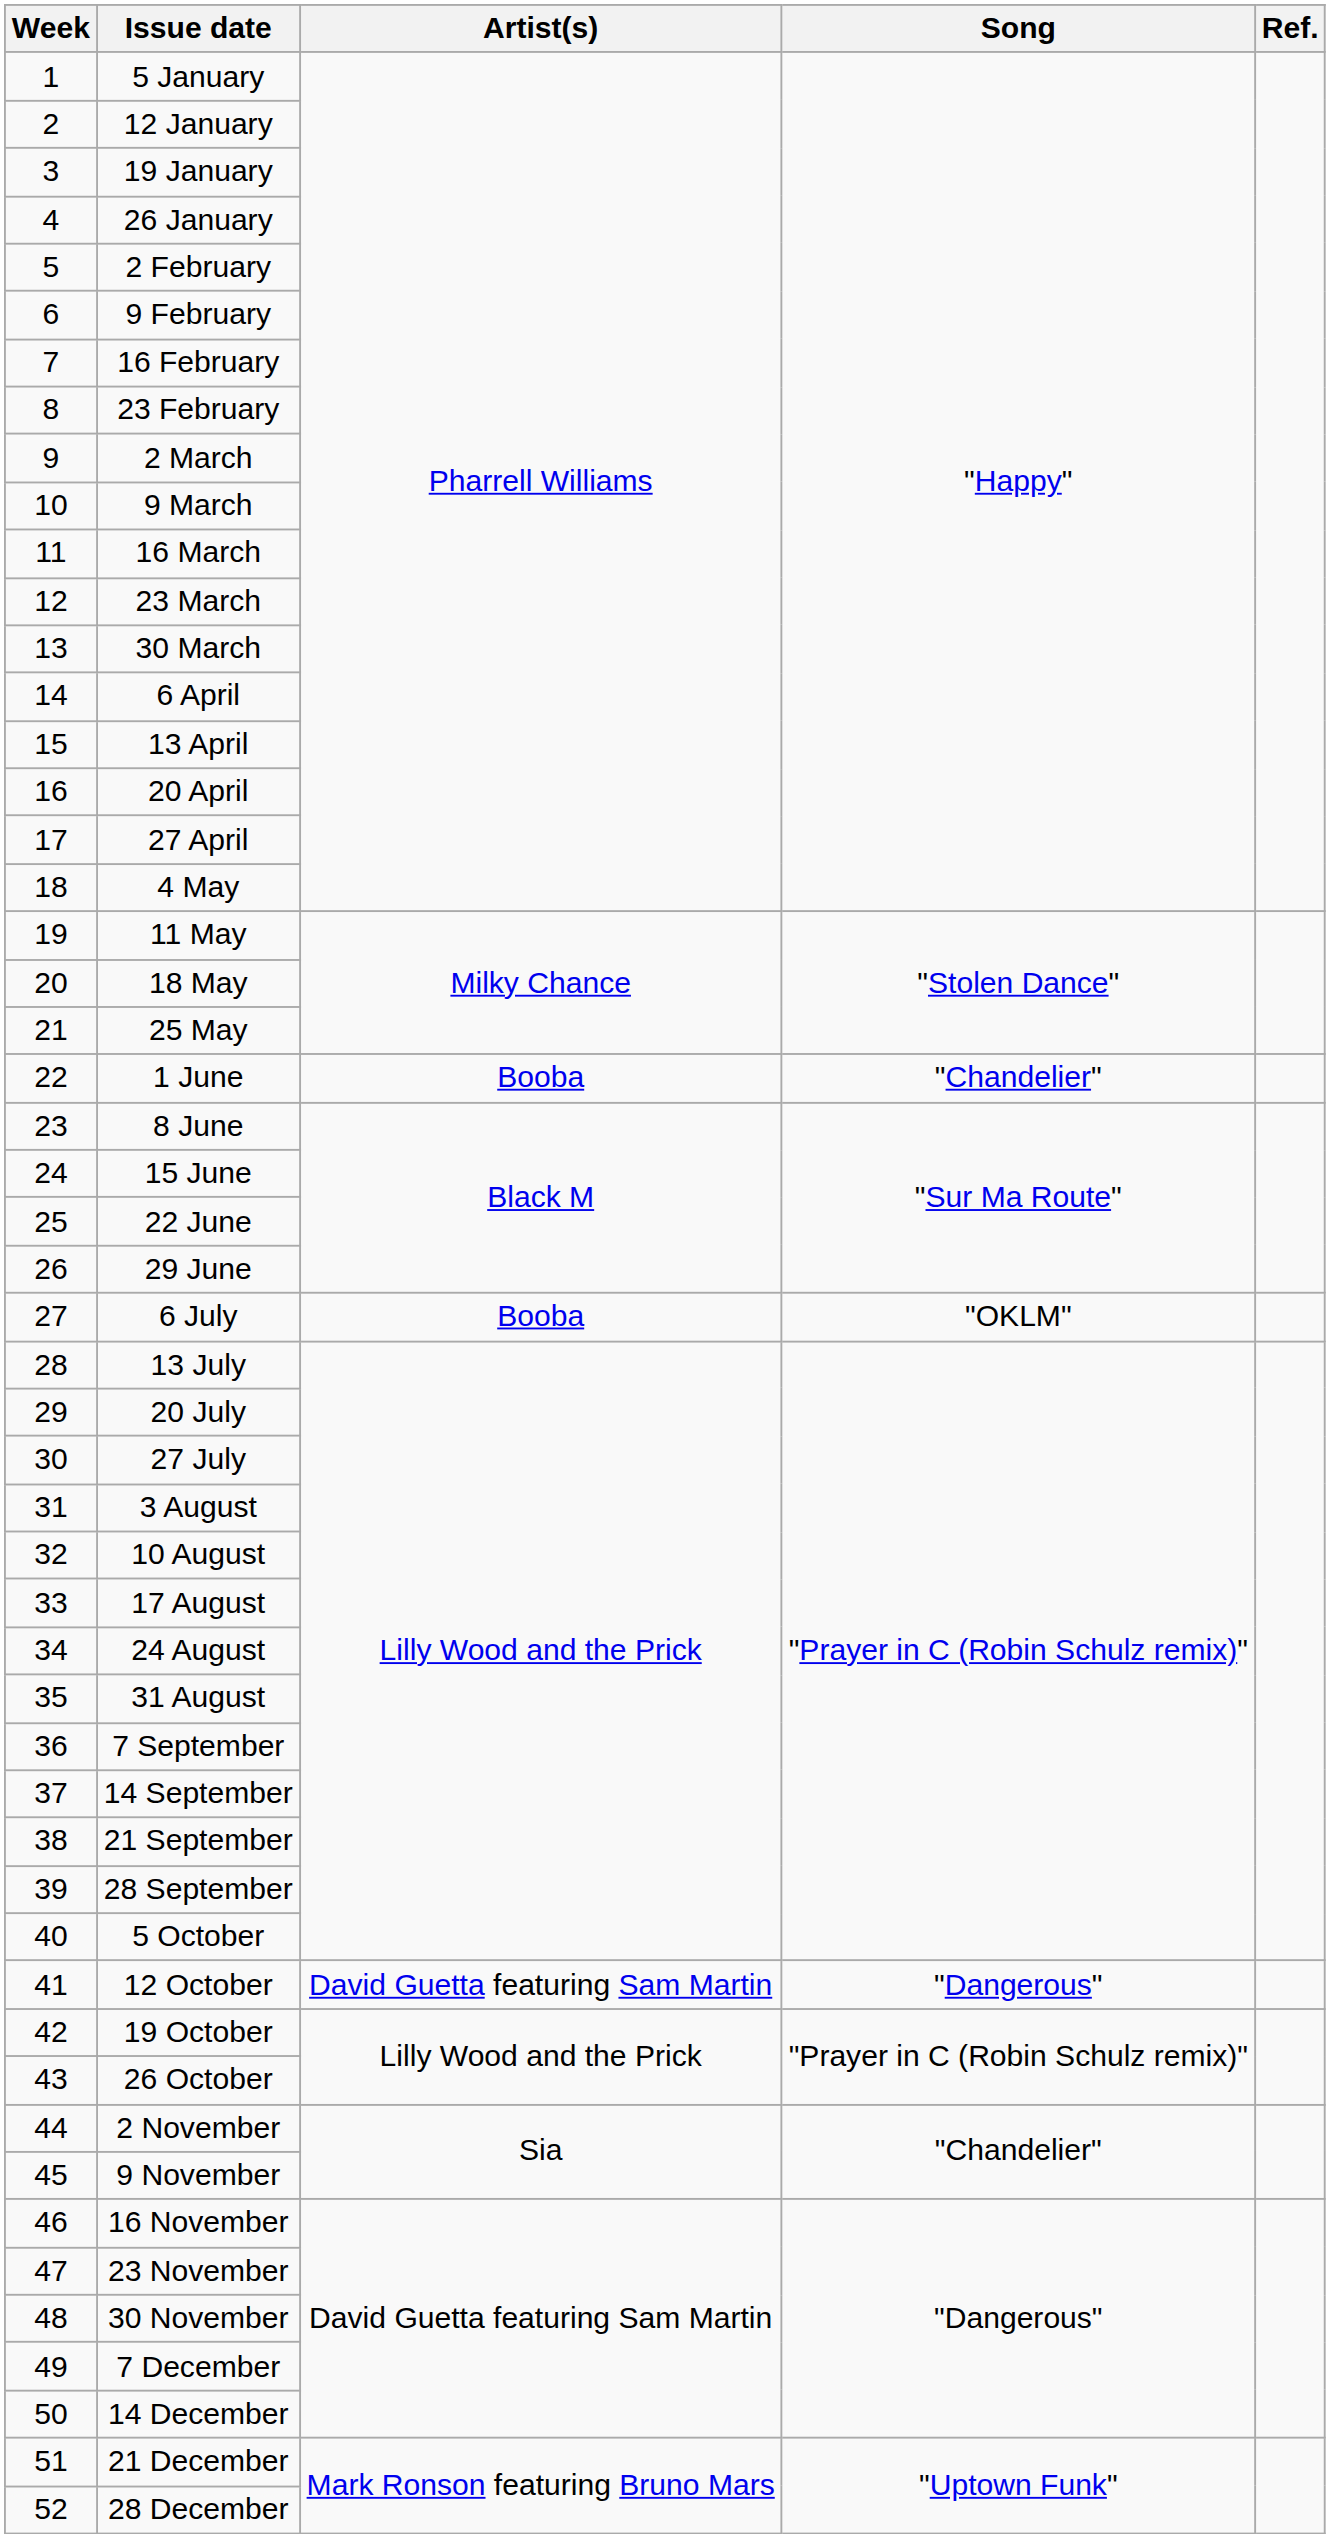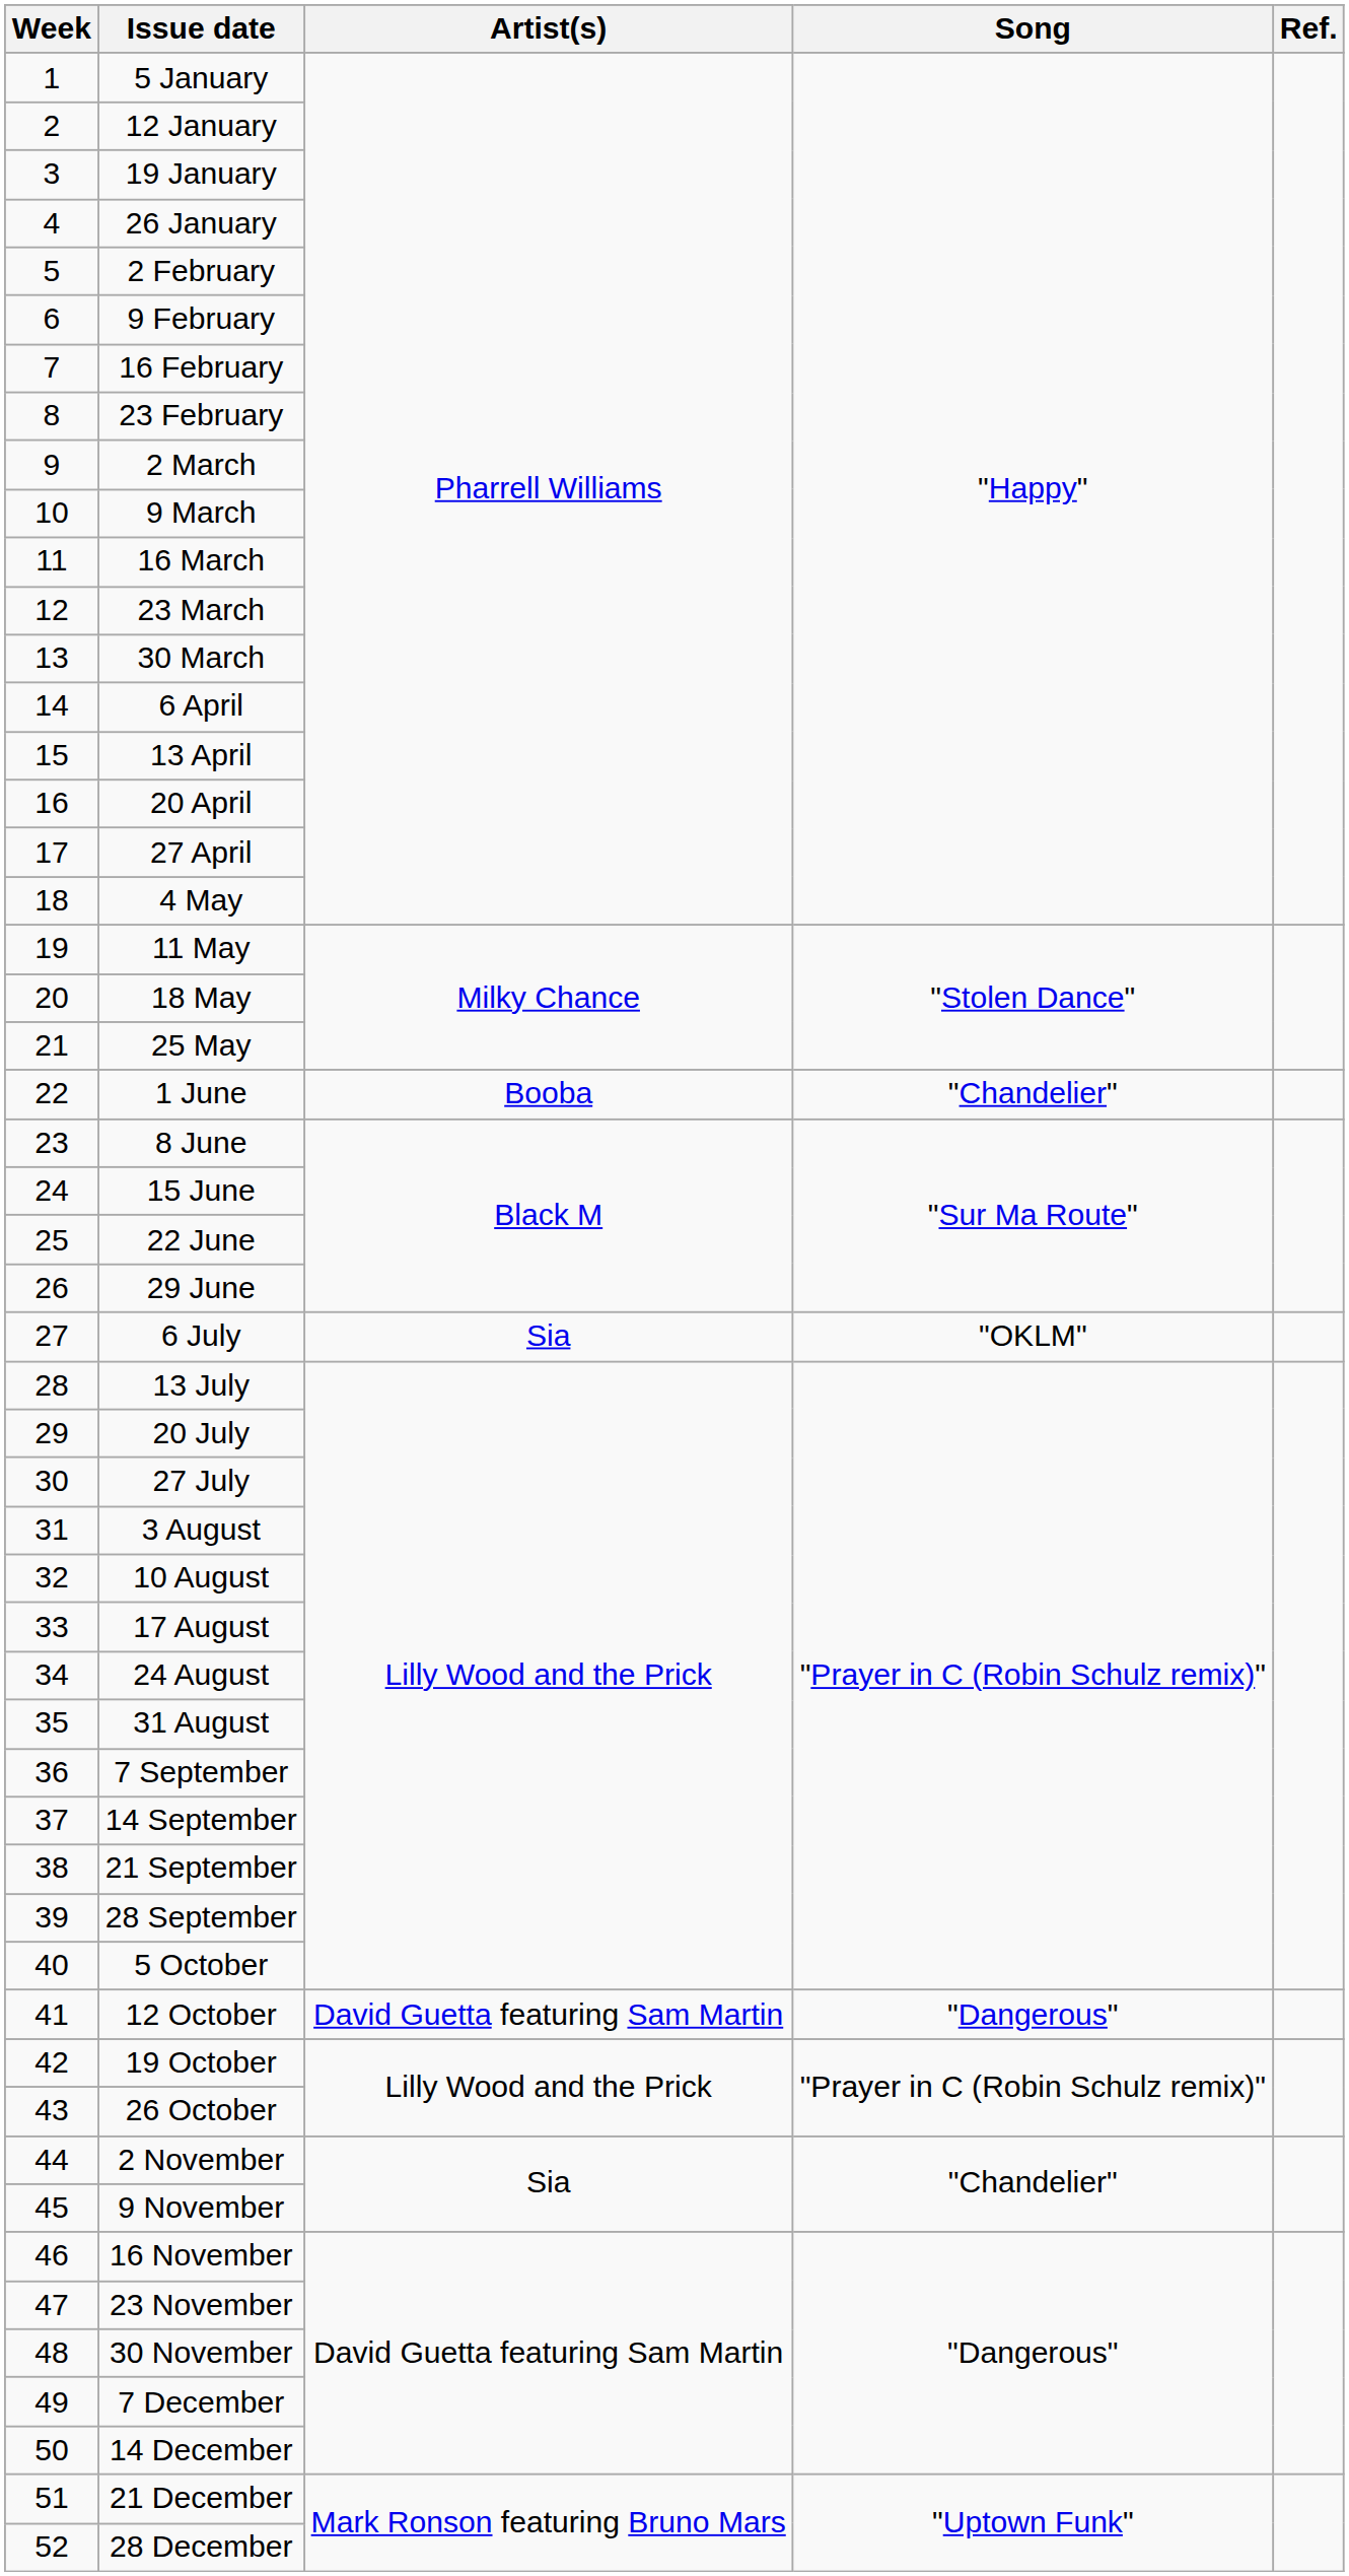6 July | Artist(s): Booba -> Sia
